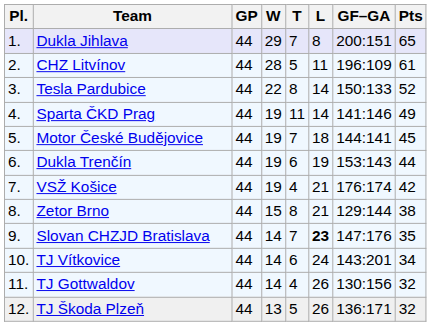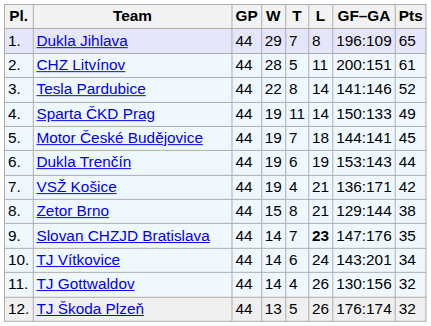Dukla Jihlava | GF–GA: 200:151 -> 196:109
CHZ Litvínov | GF–GA: 196:109 -> 200:151
Tesla Pardubice | GF–GA: 150:133 -> 141:146
Sparta ČKD Prag | GF–GA: 141:146 -> 150:133
VSŽ Košice | GF–GA: 176:174 -> 136:171
TJ Škoda Plzeň | GF–GA: 136:171 -> 176:174
